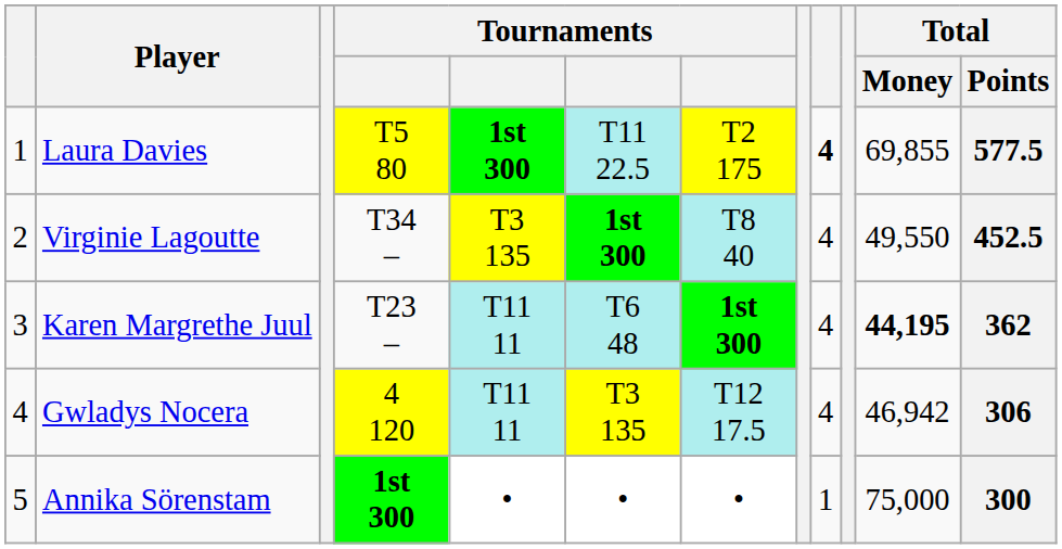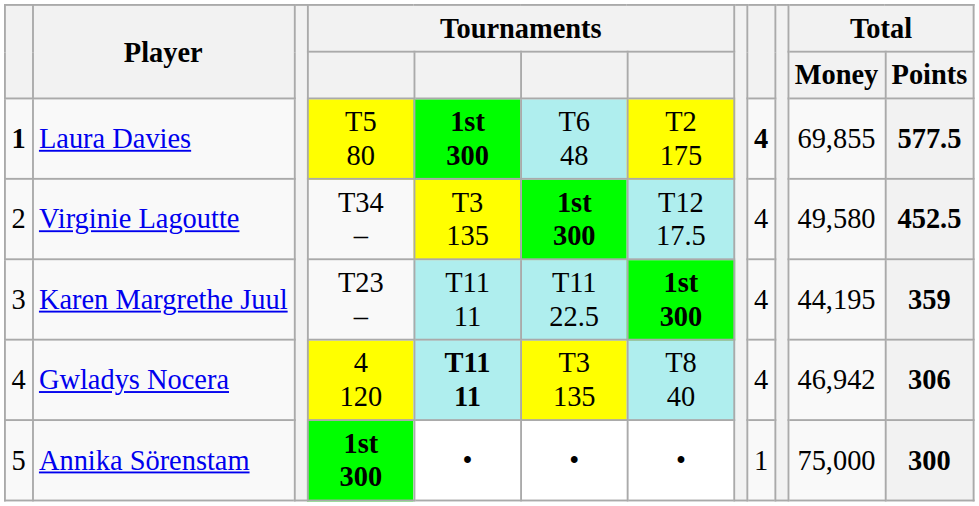Laura Davies | column 1: normal -> bold
Laura Davies | column 6: T11 22.5 -> T6 48
Virginie Lagoutte | column 7: T8 40 -> T12 17.5
Virginie Lagoutte | Total / Money: 49,550 -> 49,580
Karen Margrethe Juul | column 6: T6 48 -> T11 22.5
Karen Margrethe Juul | Total / Money: bold -> normal
Karen Margrethe Juul | Total / Points: 362 -> 359
Gwladys Nocera | column 5: normal -> bold
Gwladys Nocera | column 7: T12 17.5 -> T8 40
